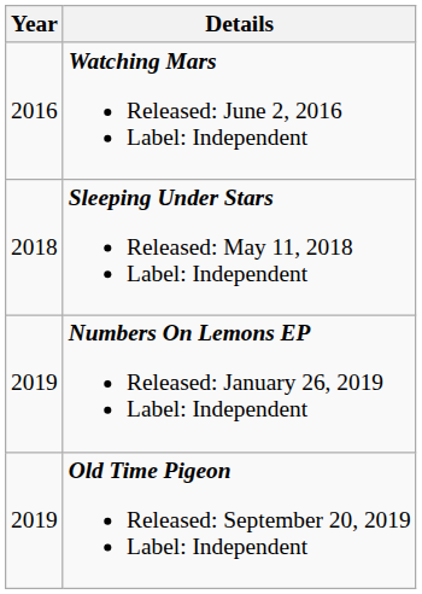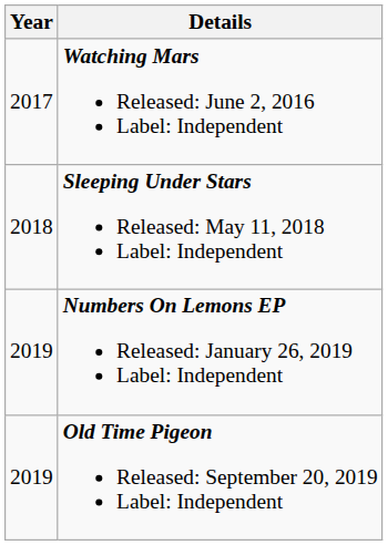Watching Mars Released: June 2, 2016 Label: Independent | Year: 2016 -> 2017
